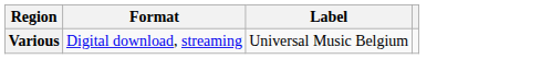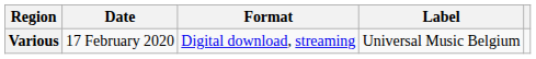+ column: Date | 17 February 2020
